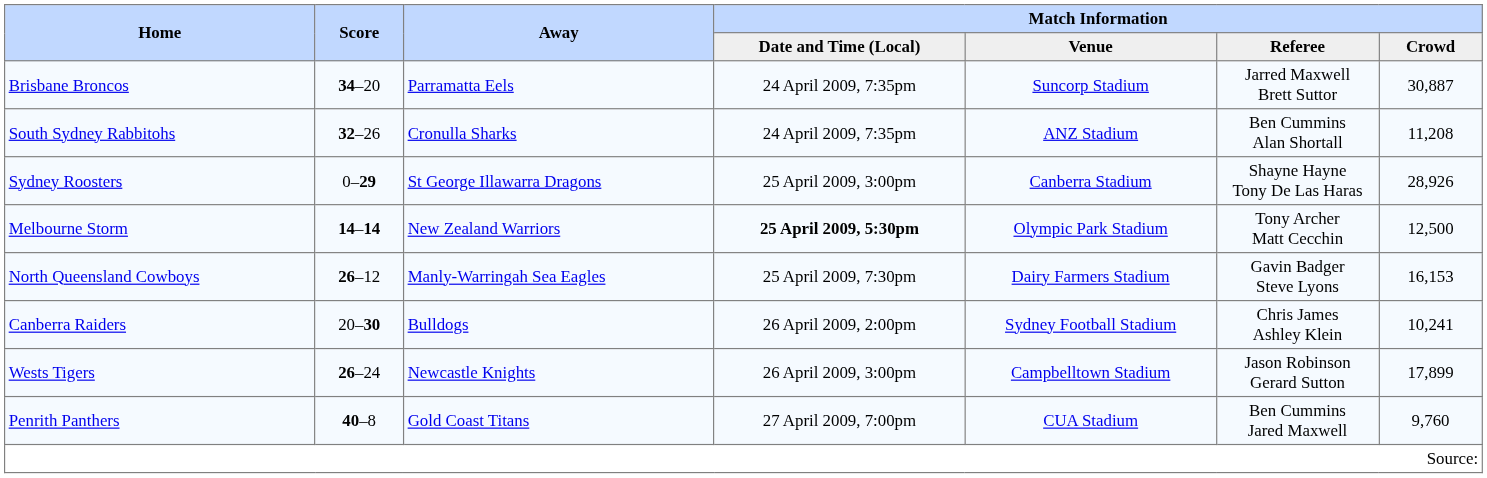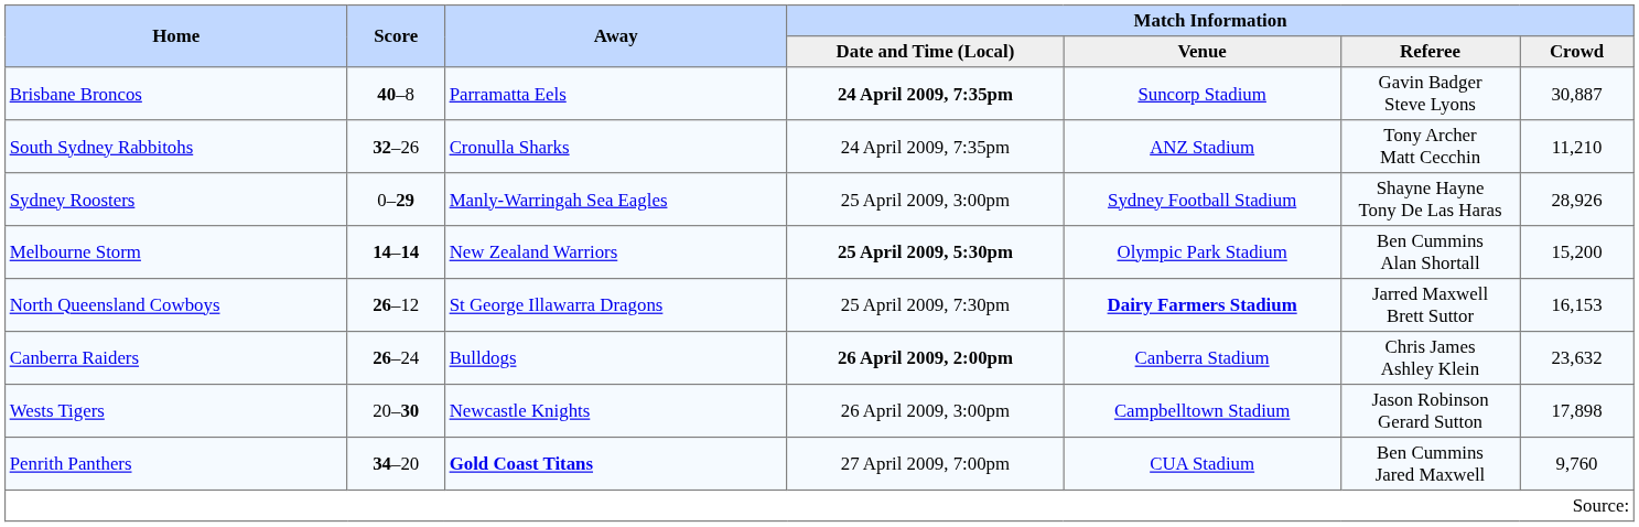Brisbane Broncos | Score: 34–20 -> 40–8
Brisbane Broncos | Match Information / Date and Time (Local): normal -> bold
Brisbane Broncos | Match Information / Referee: Jarred Maxwell Brett Suttor -> Gavin Badger Steve Lyons
South Sydney Rabbitohs | Match Information / Referee: Ben Cummins Alan Shortall -> Tony Archer Matt Cecchin
South Sydney Rabbitohs | Match Information / Crowd: 11,208 -> 11,210
Sydney Roosters | Away: St George Illawarra Dragons -> Manly-Warringah Sea Eagles
Sydney Roosters | Match Information / Venue: Canberra Stadium -> Sydney Football Stadium
Melbourne Storm | Match Information / Referee: Tony Archer Matt Cecchin -> Ben Cummins Alan Shortall
Melbourne Storm | Match Information / Crowd: 12,500 -> 15,200
North Queensland Cowboys | Away: Manly-Warringah Sea Eagles -> St George Illawarra Dragons
North Queensland Cowboys | Match Information / Venue: normal -> bold
North Queensland Cowboys | Match Information / Referee: Gavin Badger Steve Lyons -> Jarred Maxwell Brett Suttor
Canberra Raiders | Score: 20–30 -> 26–24
Canberra Raiders | Match Information / Date and Time (Local): normal -> bold
Canberra Raiders | Match Information / Venue: Sydney Football Stadium -> Canberra Stadium
Canberra Raiders | Match Information / Crowd: 10,241 -> 23,632
Wests Tigers | Score: 26–24 -> 20–30
Wests Tigers | Match Information / Crowd: 17,899 -> 17,898
Penrith Panthers | Score: 40–8 -> 34–20
Penrith Panthers | Away: normal -> bold
